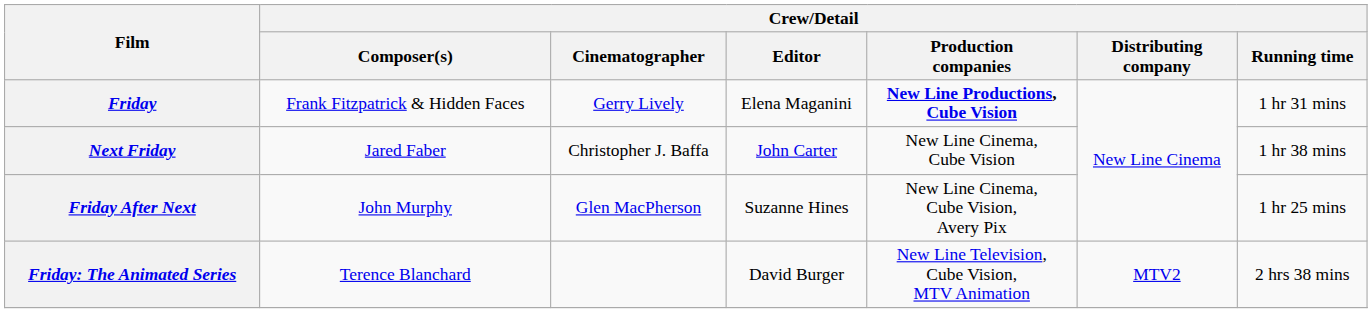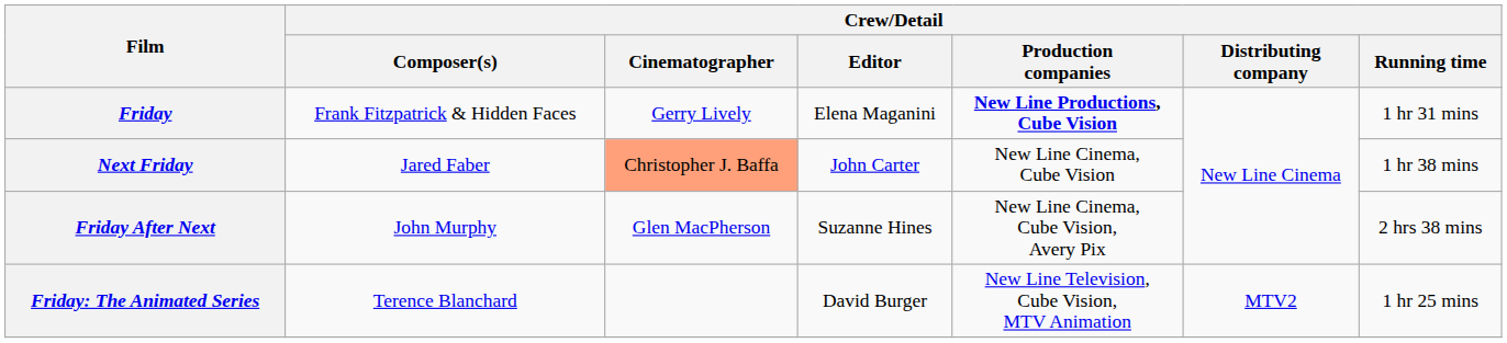Next Friday | Crew/Detail / Cinematographer: no background -> lightsalmon background
Friday After Next | Crew/Detail / Running time: 1 hr 25 mins -> 2 hrs 38 mins
Friday: The Animated Series | Crew/Detail / Running time: 2 hrs 38 mins -> 1 hr 25 mins
